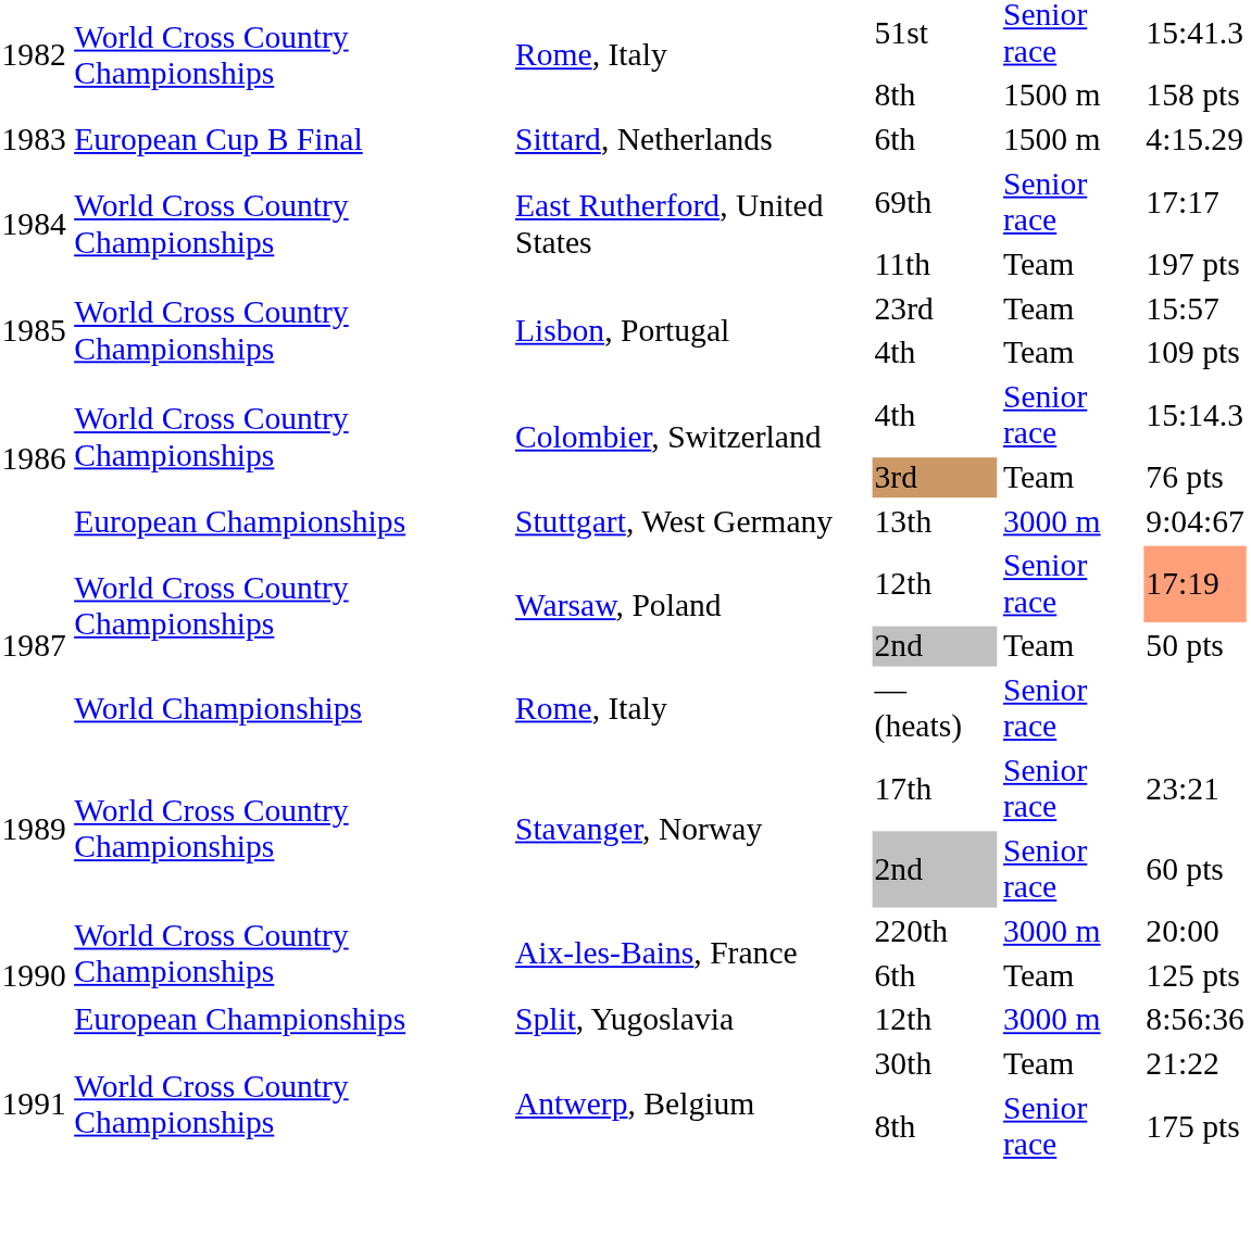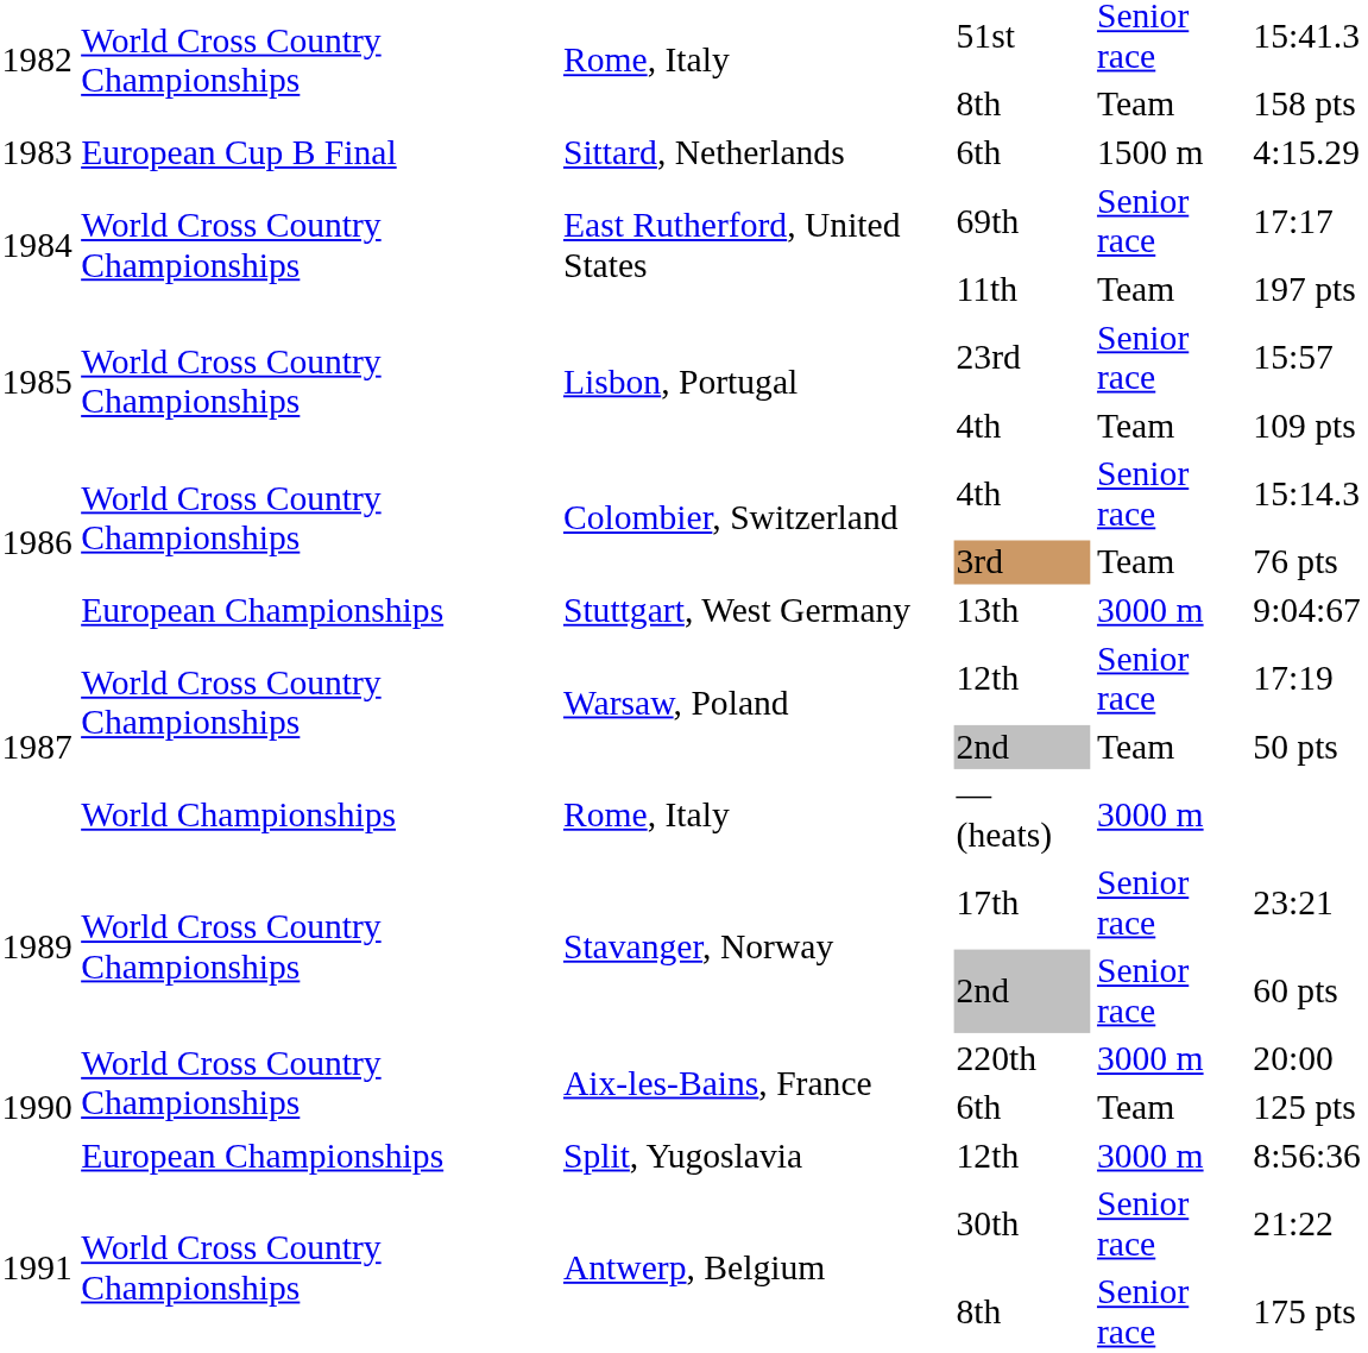Rome, Italy / 8th | column 5: 1500 m -> Team
23rd | column 5: Team -> Senior race
Warsaw, Poland / 12th | column 6: lightsalmon background -> no background
— (heats) | column 5: Senior race -> 3000 m
30th | column 5: Team -> Senior race
